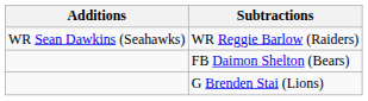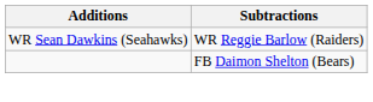- row: G Brenden Stai (Lions)
